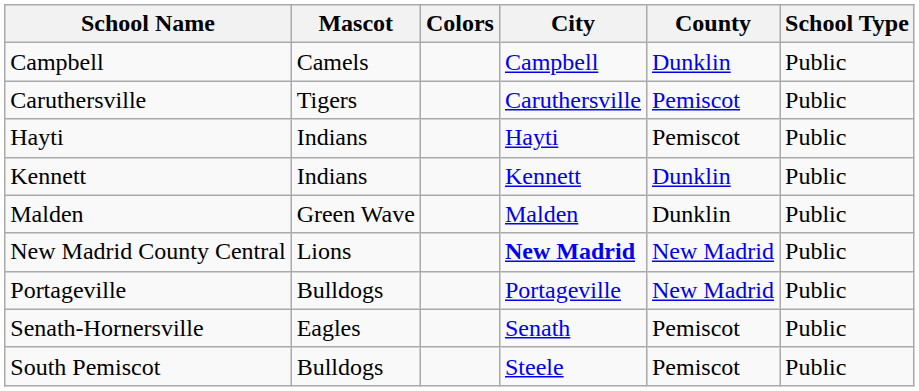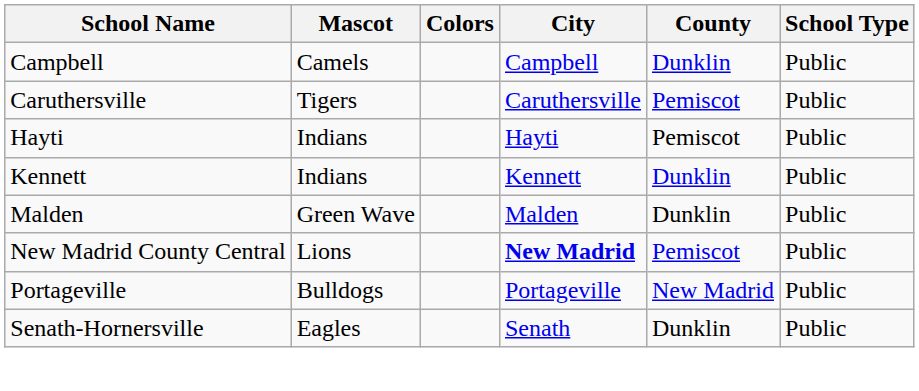New Madrid County Central | County: New Madrid -> Pemiscot
Senath-Hornersville | County: Pemiscot -> Dunklin
- row: South Pemiscot | Bulldogs | Steele | Pemiscot | Public
